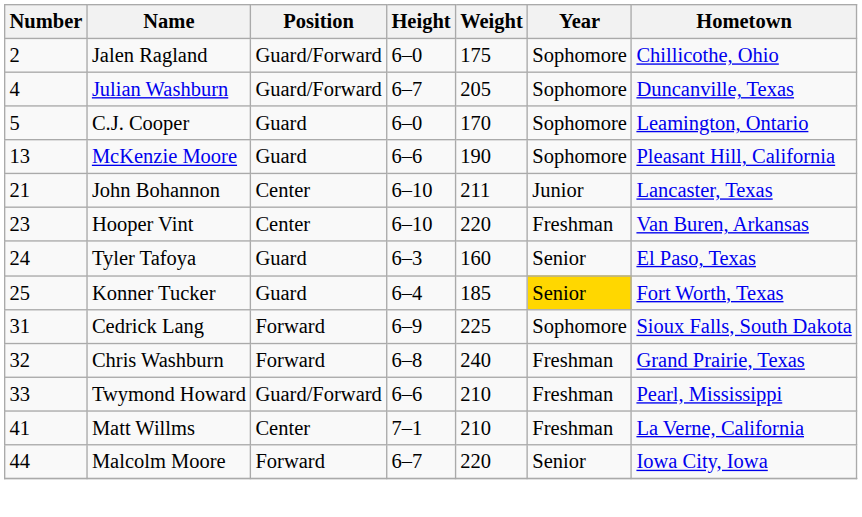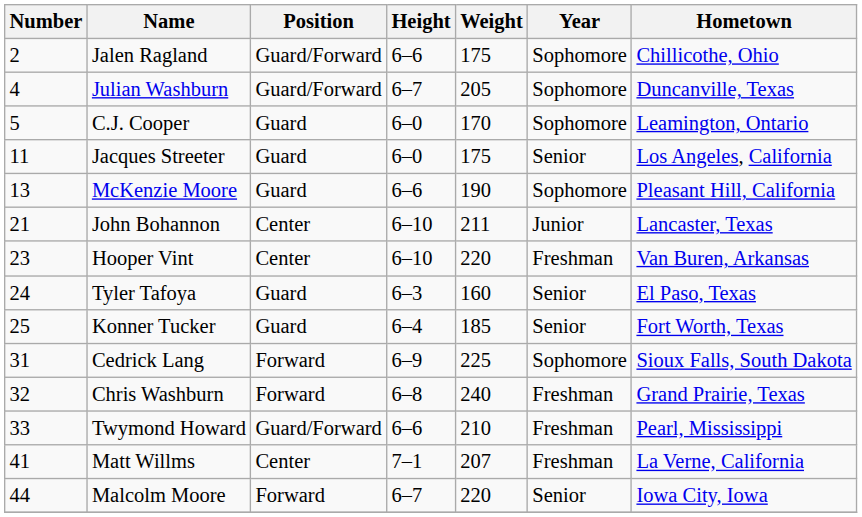Jalen Ragland | Height: 6–0 -> 6–6
+ row: 11 | Jacques Streeter | Guard | 6–0 | 175 | Senior | Los Angeles, California
Konner Tucker | Year: gold background -> no background
Matt Willms | Weight: 210 -> 207
